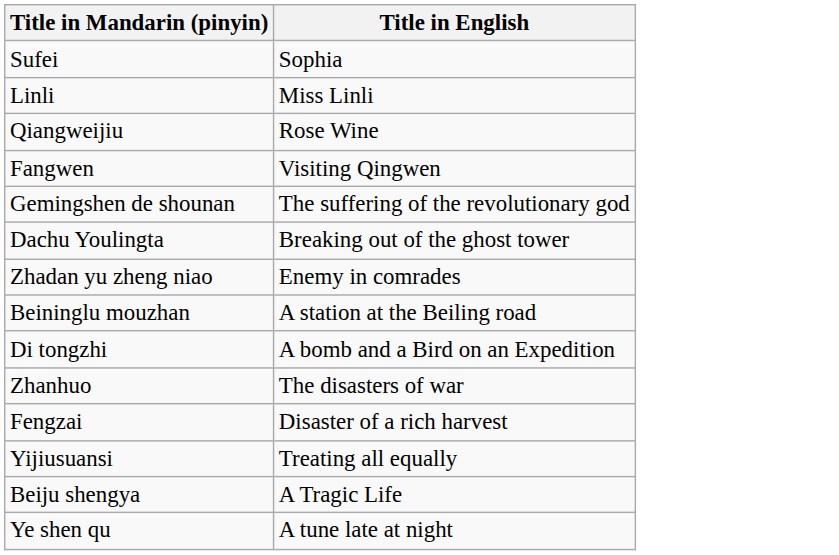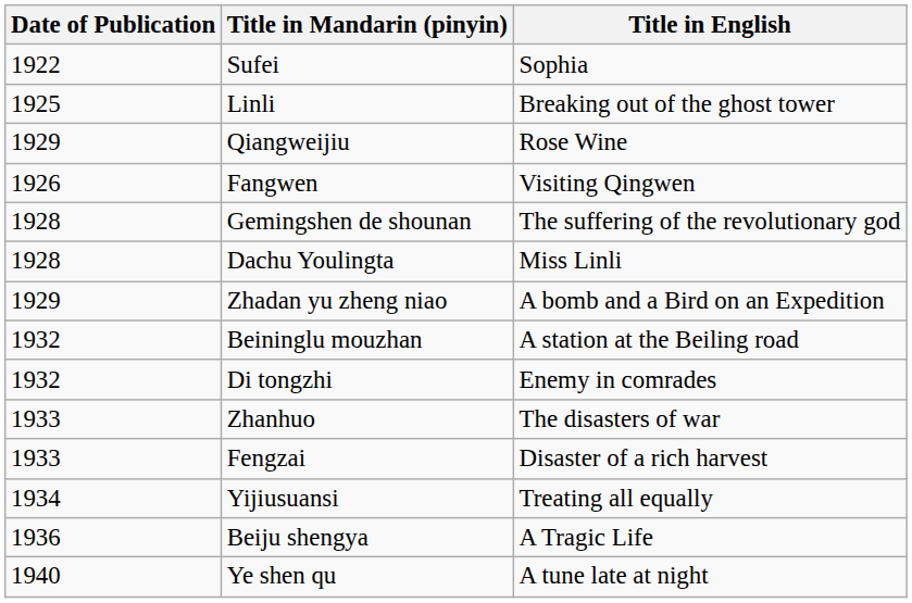+ column: Date of Publication | 1922 | 1925 | 1929 | 1926 | 1928 | 1928 | 1929 | 1932 | 1932 | 1933 | 1933 | 1934 | 1936 | 1940
Linli | Title in English: Miss Linli -> Breaking out of the ghost tower
Dachu Youlingta | Title in English: Breaking out of the ghost tower -> Miss Linli
Zhadan yu zheng niao | Title in English: Enemy in comrades -> A bomb and a Bird on an Expedition
Di tongzhi | Title in English: A bomb and a Bird on an Expedition -> Enemy in comrades
